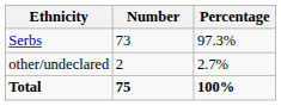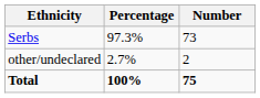columns swapped: Number <-> Percentage
